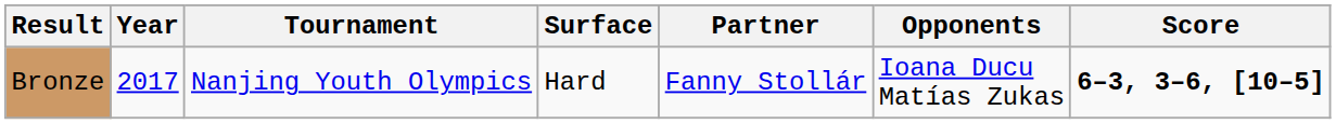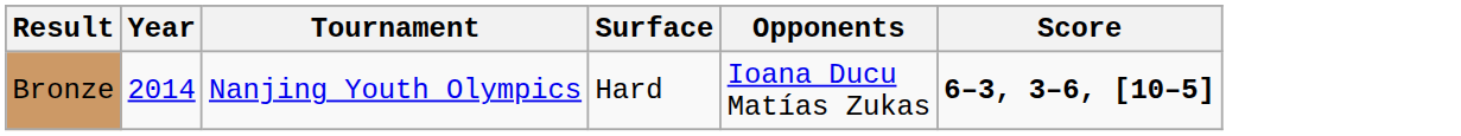- column: Partner | Fanny Stollár
Bronze | Year: 2017 -> 2014
